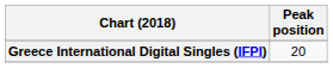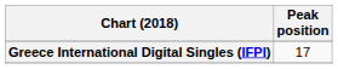Greece International Digital Singles (IFPI) | Peak position: 20 -> 17
